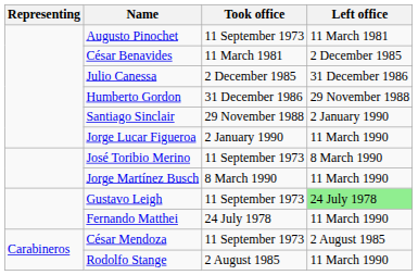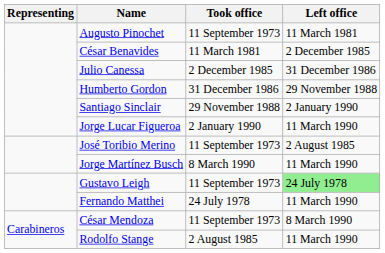José Toribio Merino | Left office: 8 March 1990 -> 2 August 1985
César Mendoza | Left office: 2 August 1985 -> 8 March 1990
